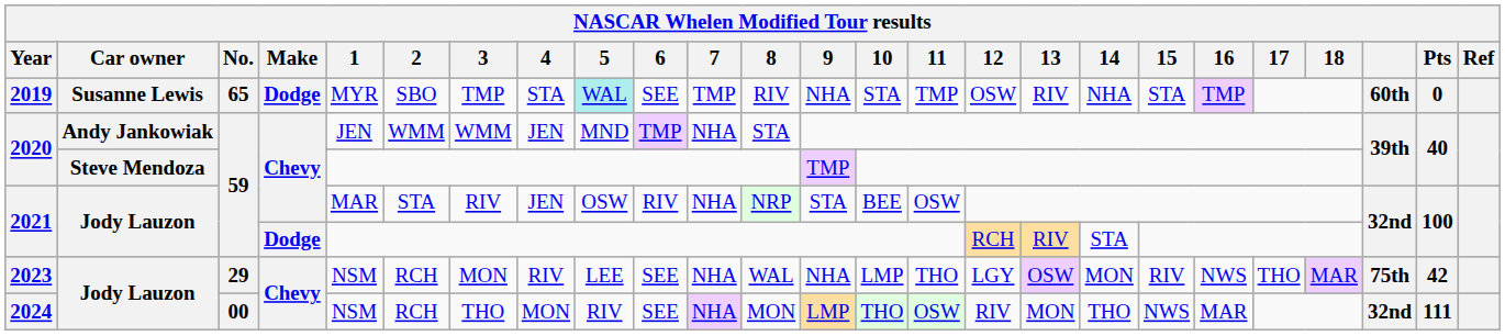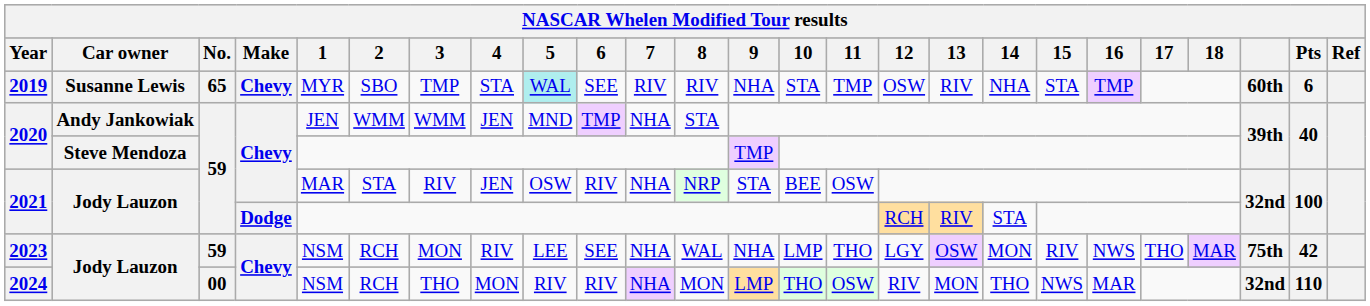2019 | Make: Dodge -> Chevy
2019 | 7: TMP -> RIV
2019 | Pts: 0 -> 6
2023 | No.: 29 -> 59
2024 | 6: SEE -> RIV
2024 | Pts: 111 -> 110
